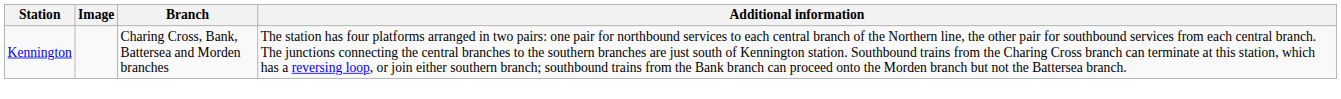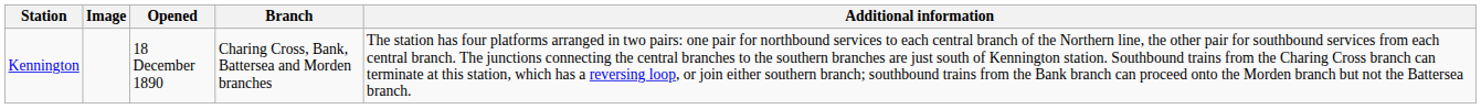+ column: Opened | 18 December 1890
